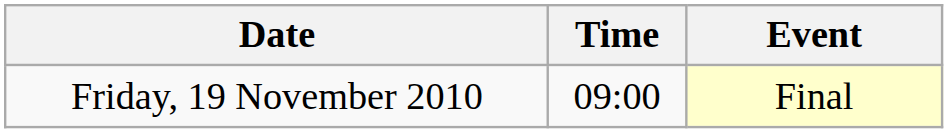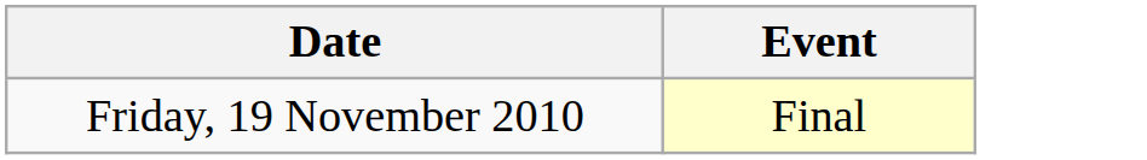- column: Time | 09:00
